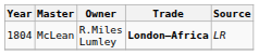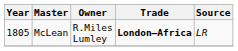McLean | Year: 1804 -> 1805
